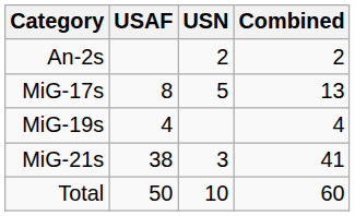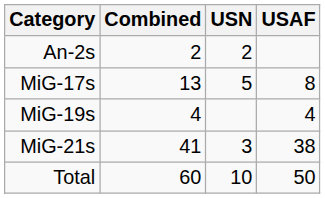columns swapped: USAF <-> Combined
